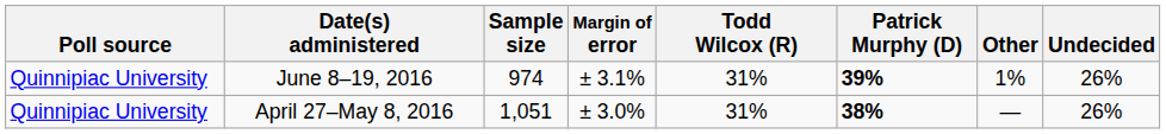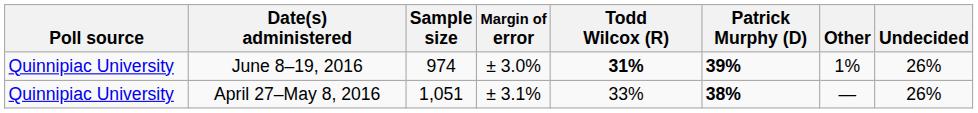June 8–19, 2016 | Margin of error: ± 3.1% -> ± 3.0%
June 8–19, 2016 | Todd Wilcox (R): normal -> bold
April 27–May 8, 2016 | Margin of error: ± 3.0% -> ± 3.1%
April 27–May 8, 2016 | Todd Wilcox (R): 31% -> 33%
